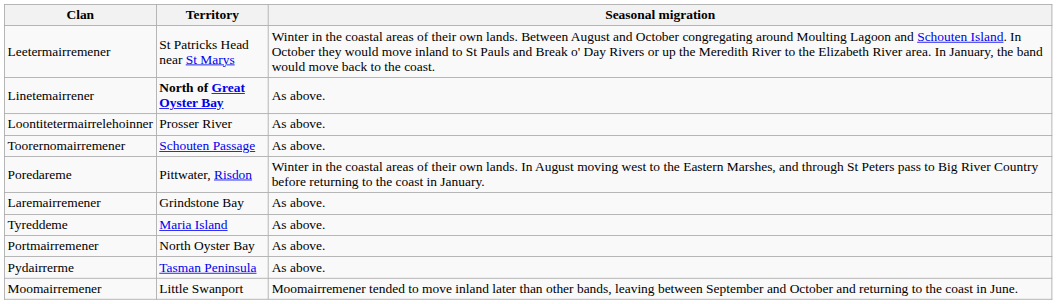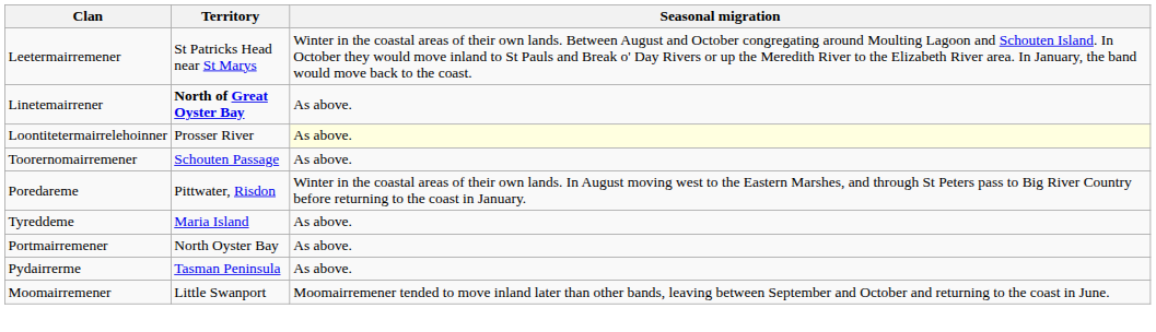Loontitetermairrelehoinner | Seasonal migration: no background -> lightyellow background
- row: Laremairremener | Grindstone Bay | As above.
